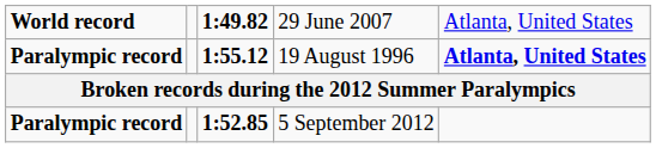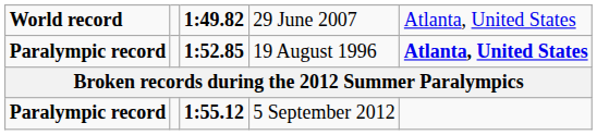19 August 1996 | column 3: 1:55.12 -> 1:52.85
5 September 2012 | column 3: 1:52.85 -> 1:55.12
